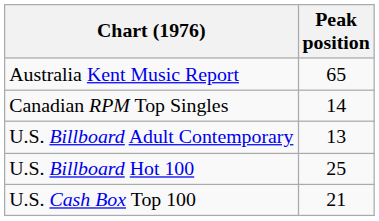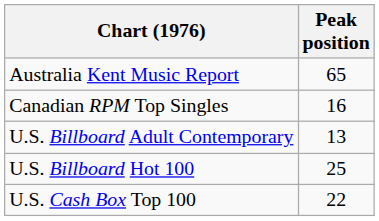Canadian RPM Top Singles | Peak position: 14 -> 16
U.S. Cash Box Top 100 | Peak position: 21 -> 22
